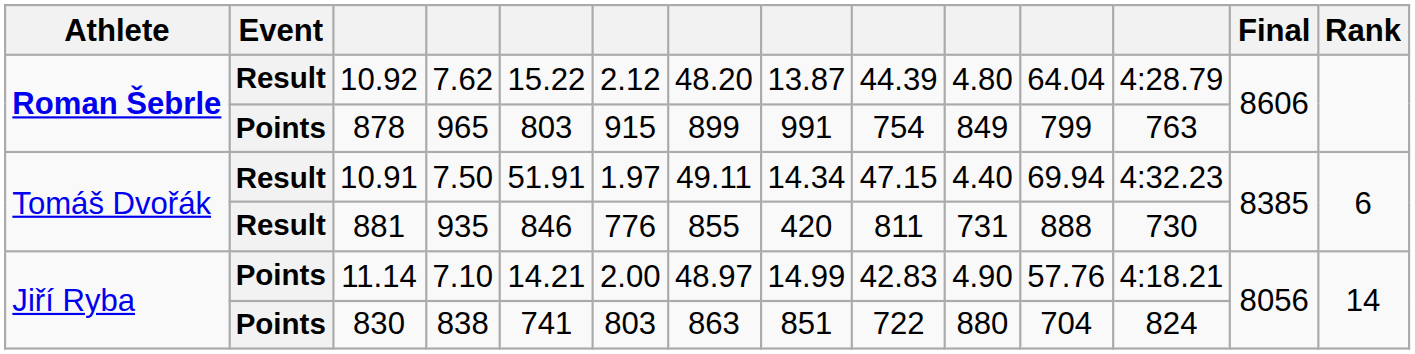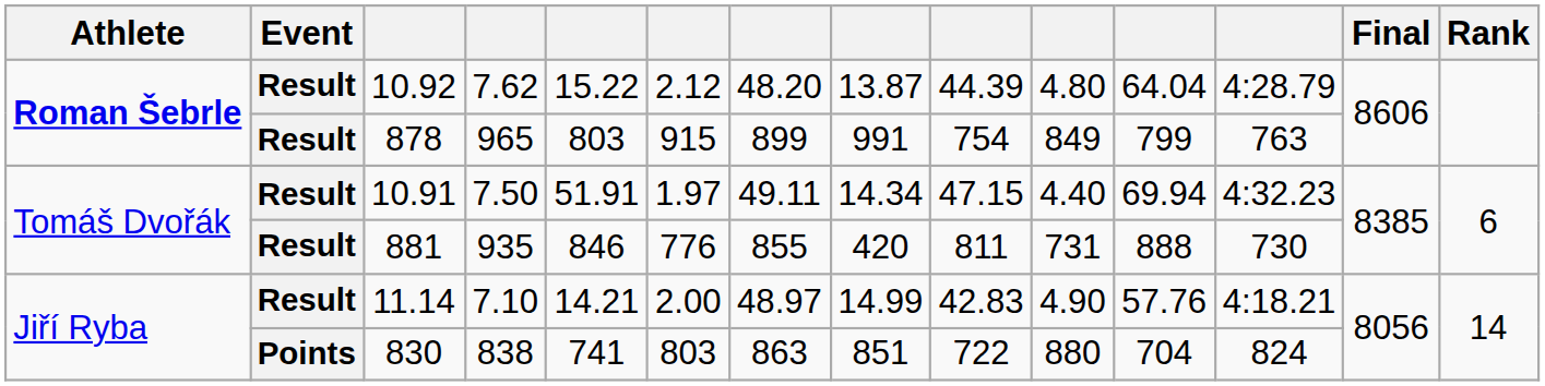878 | Event: Points -> Result
11.14 | Event: Points -> Result
